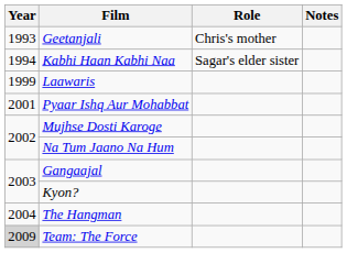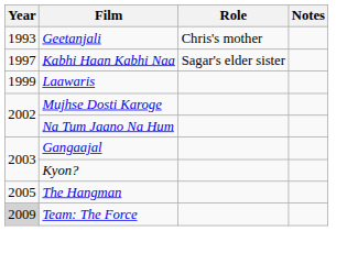Kabhi Haan Kabhi Naa | Year: 1994 -> 1997
- row: 2001 | Pyaar Ishq Aur Mohabbat
The Hangman | Year: 2004 -> 2005
